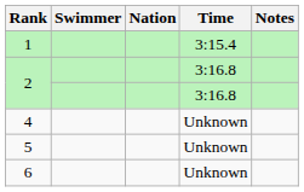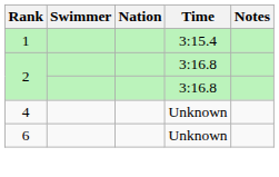- row: 5 | Unknown
